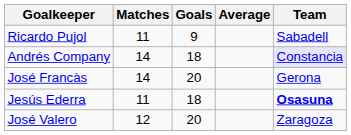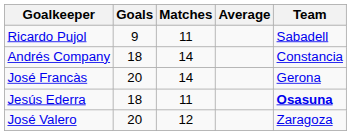columns swapped: Goals <-> Matches
Andrés Company | Team: lavender background -> no background
